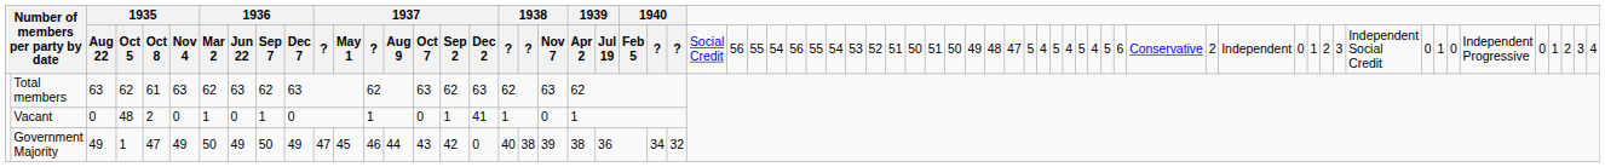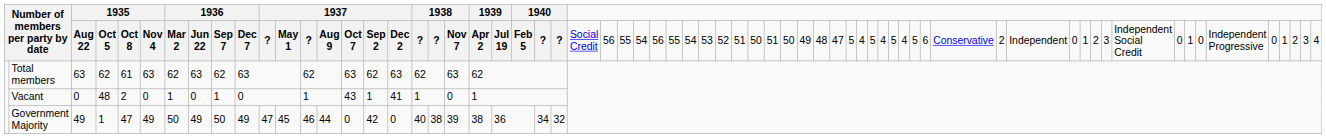Vacant | column 15: 0 -> 43
Government Majority | column 15: 43 -> 0
